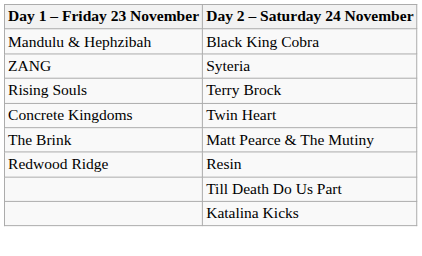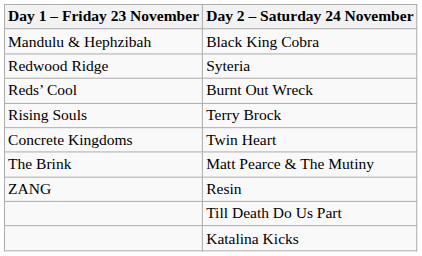Syteria | Day 1 – Friday 23 November: ZANG -> Redwood Ridge
+ row: Reds’ Cool | Burnt Out Wreck
Resin | Day 1 – Friday 23 November: Redwood Ridge -> ZANG
